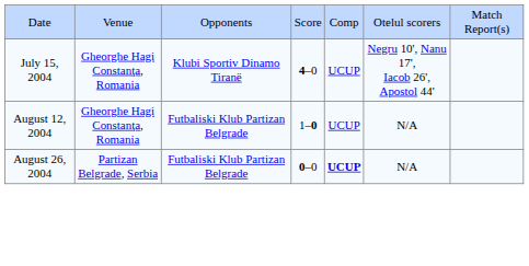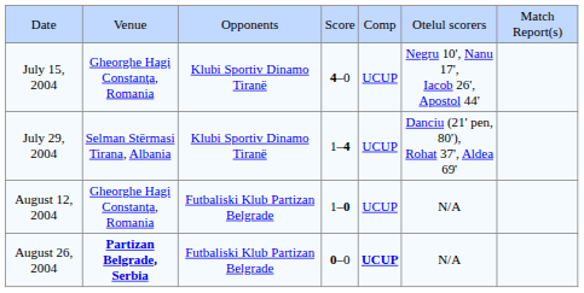+ row: July 29, 2004 | Selman Stërmasi Tirana, Albania | Klubi Sportiv Dinamo Tiranë | 1–4 | UCUP | Danciu (21' pen, 80'), Rohat 37', Aldea 69'
August 26, 2004 | column 2: normal -> bold
